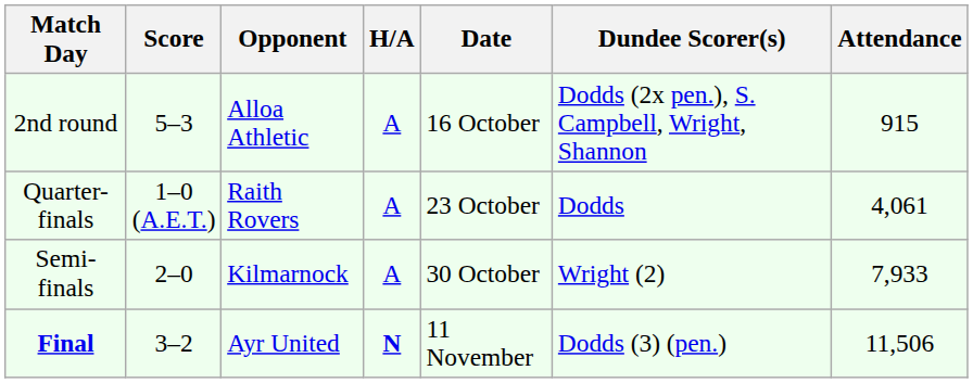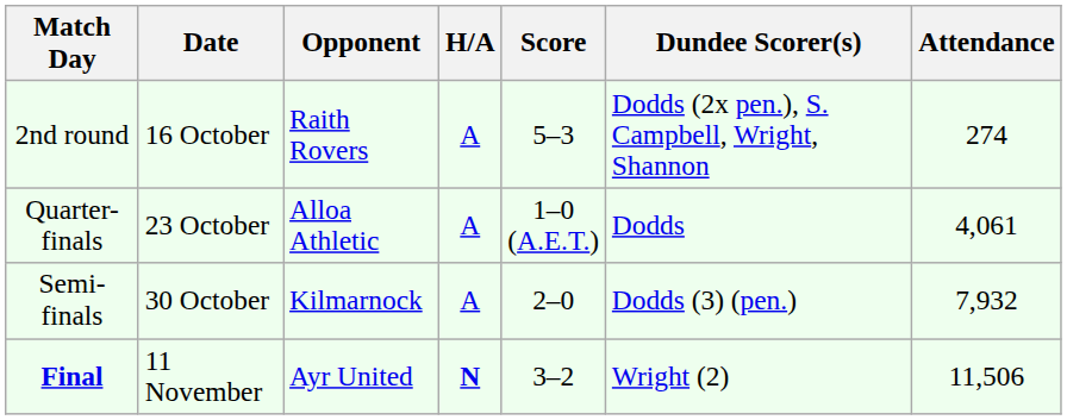columns swapped: Date <-> Score
2nd round | Opponent: Alloa Athletic -> Raith Rovers
2nd round | Attendance: 915 -> 274
Quarter-finals | Opponent: Raith Rovers -> Alloa Athletic
Semi-finals | Dundee Scorer(s): Wright (2) -> Dodds (3) (pen.)
Semi-finals | Attendance: 7,933 -> 7,932
Final | Dundee Scorer(s): Dodds (3) (pen.) -> Wright (2)
